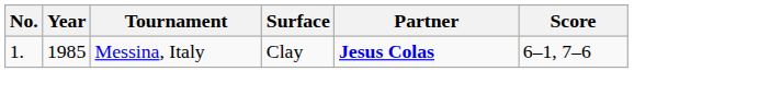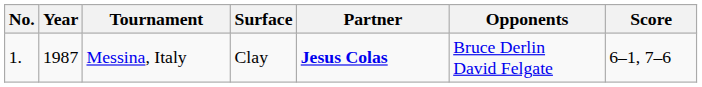+ column: Opponents | Bruce Derlin David Felgate
Messina, Italy | Year: 1985 -> 1987
